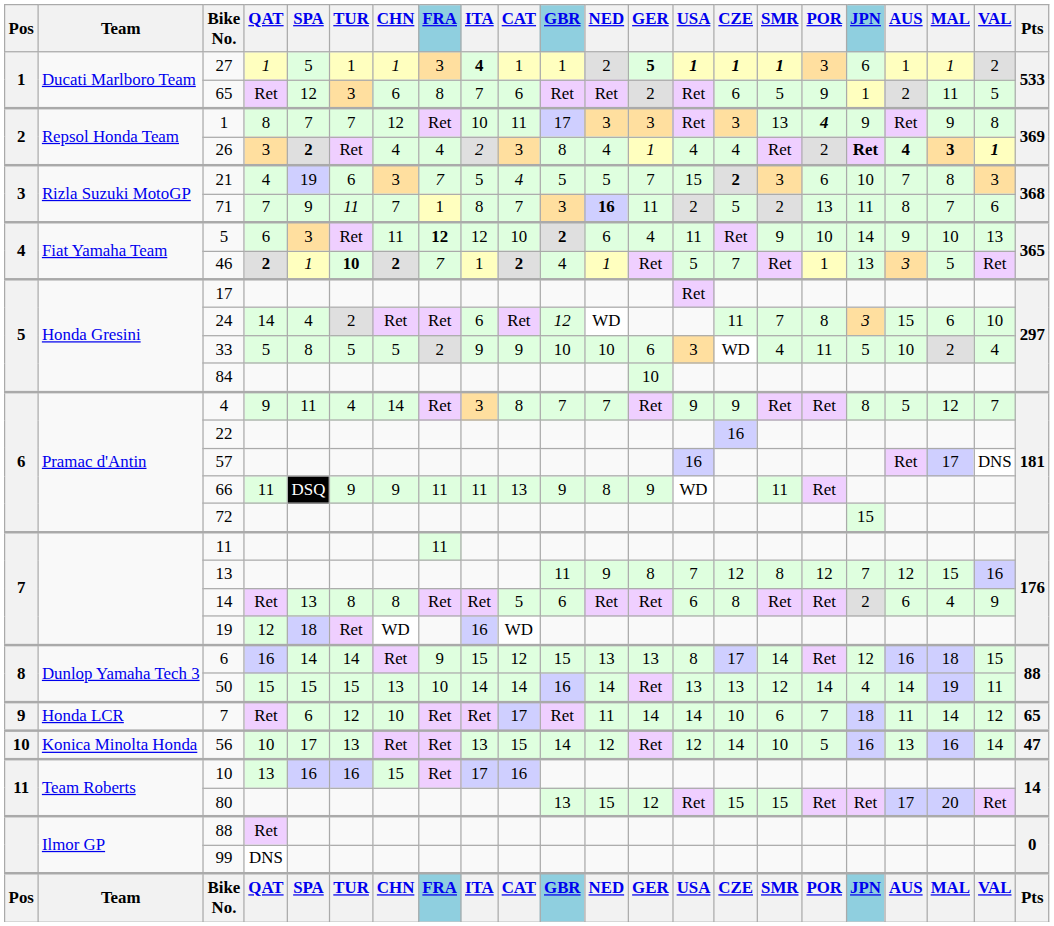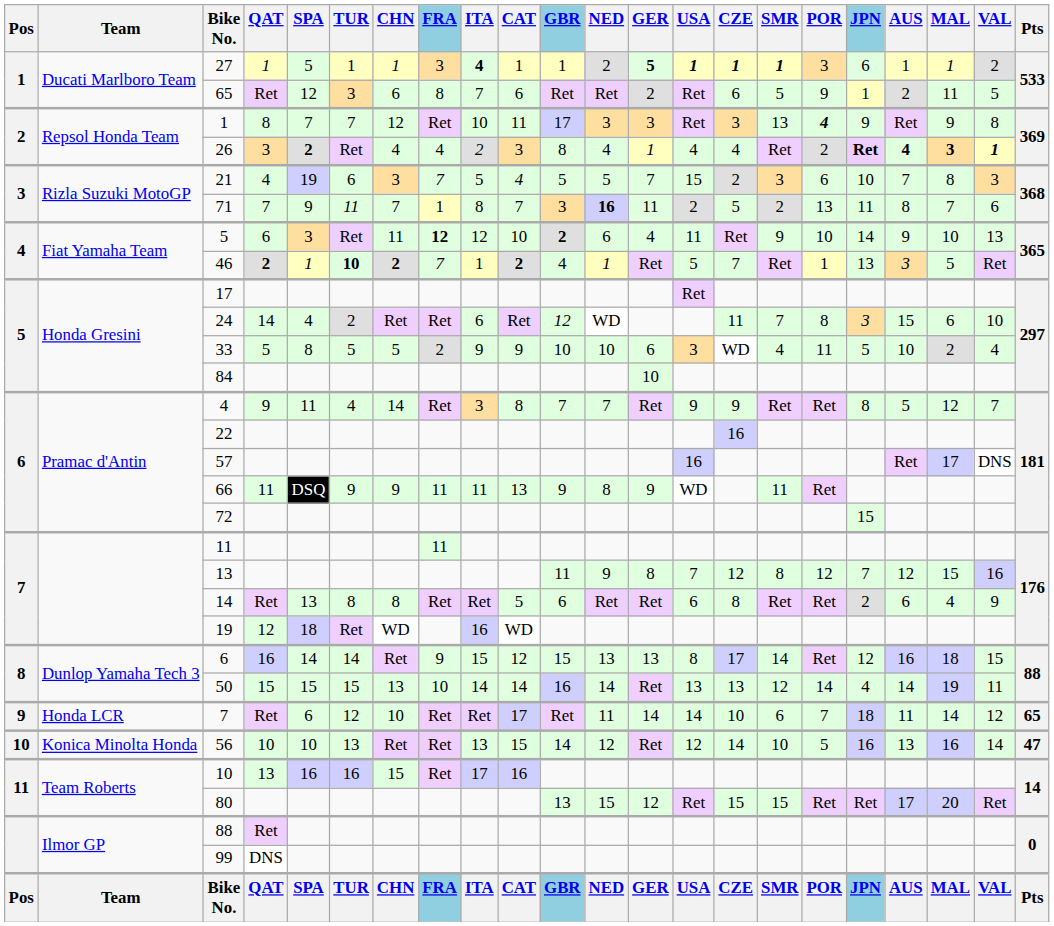21 | CZE: bold -> normal
56 | SPA: 17 -> 10
